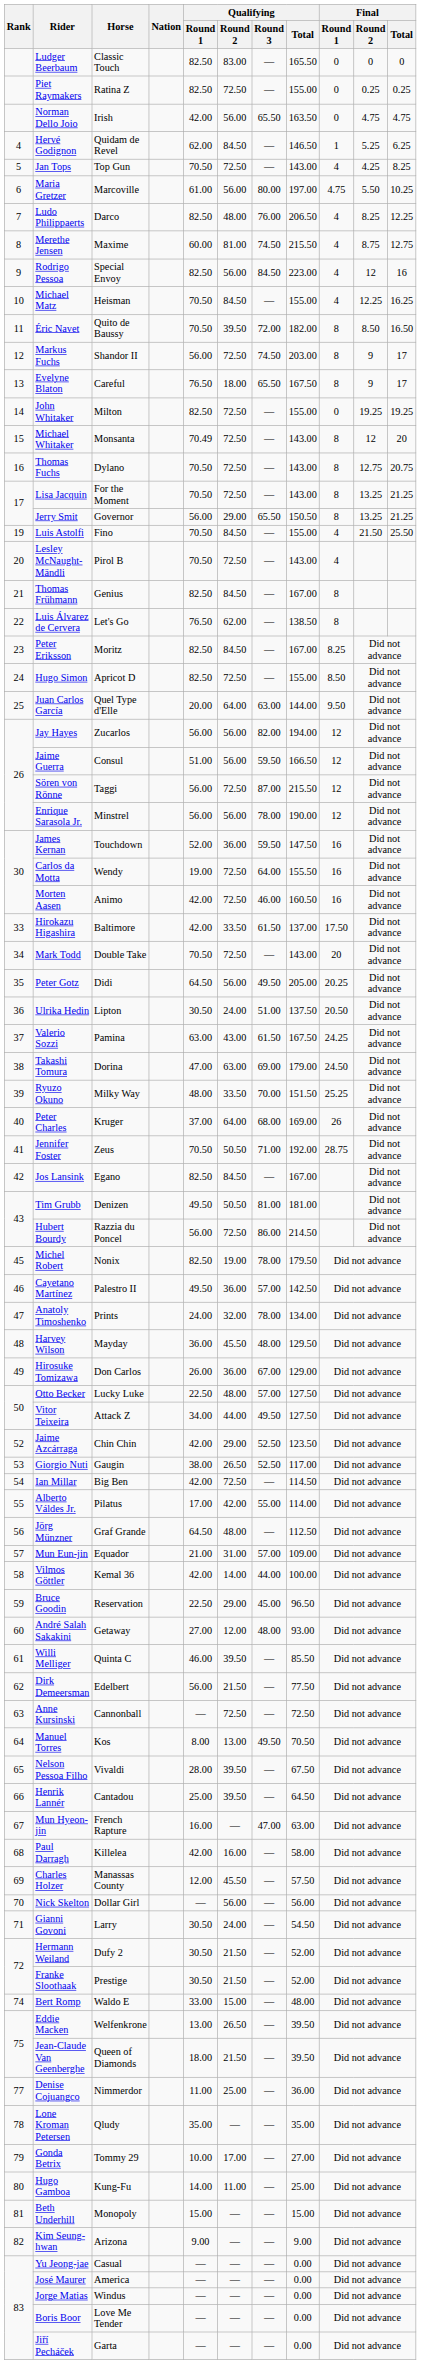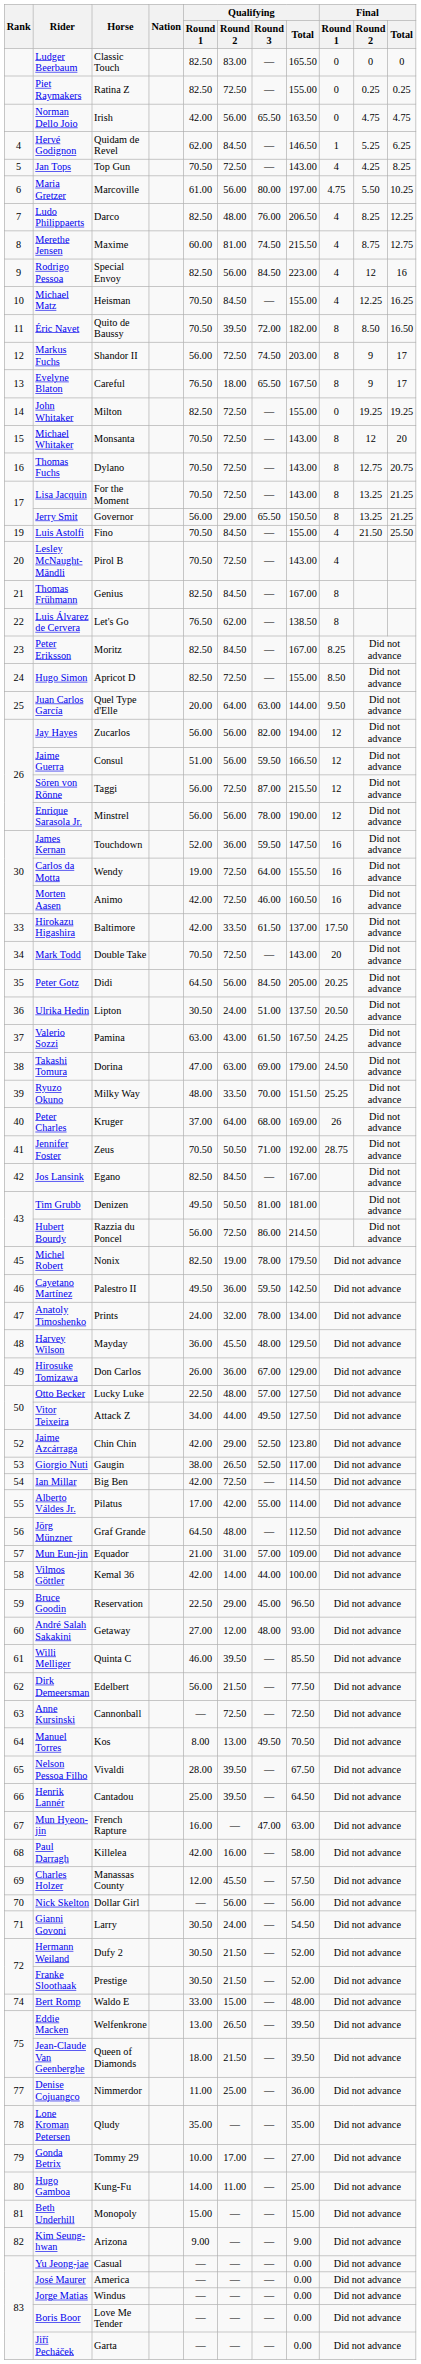Michael Whitaker | Qualifying / Round 1: 70.49 -> 70.50
Peter Gotz | Qualifying / Round 3: 49.50 -> 84.50
Cayetano Martínez | Qualifying / Round 3: 57.00 -> 59.50
Jaime Azcárraga | Qualifying / Total: 123.50 -> 123.80
